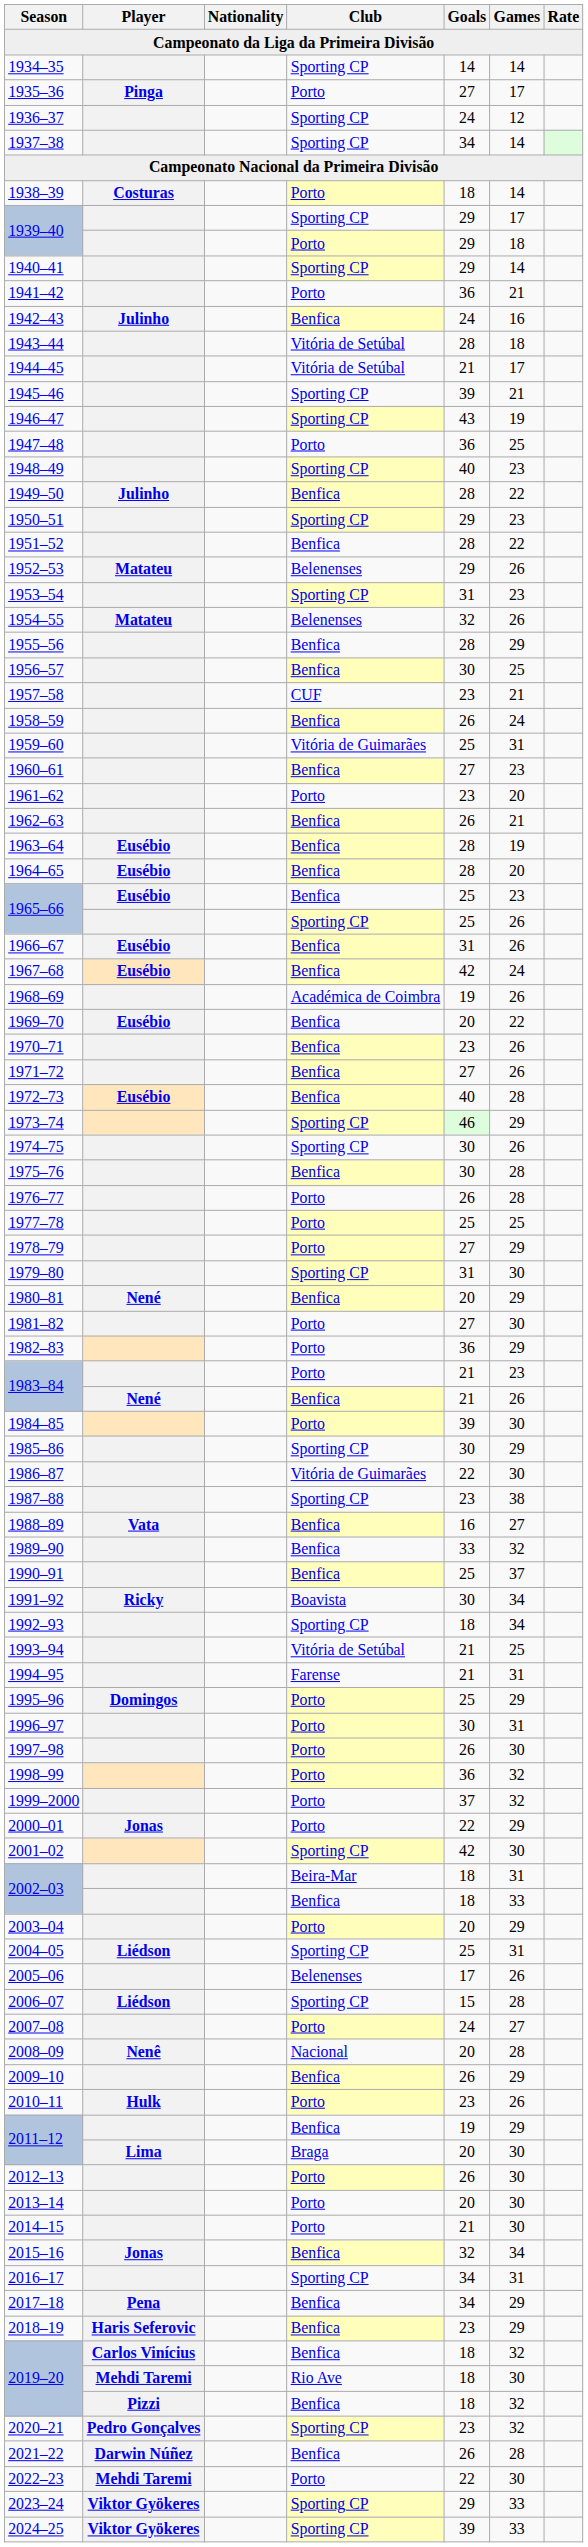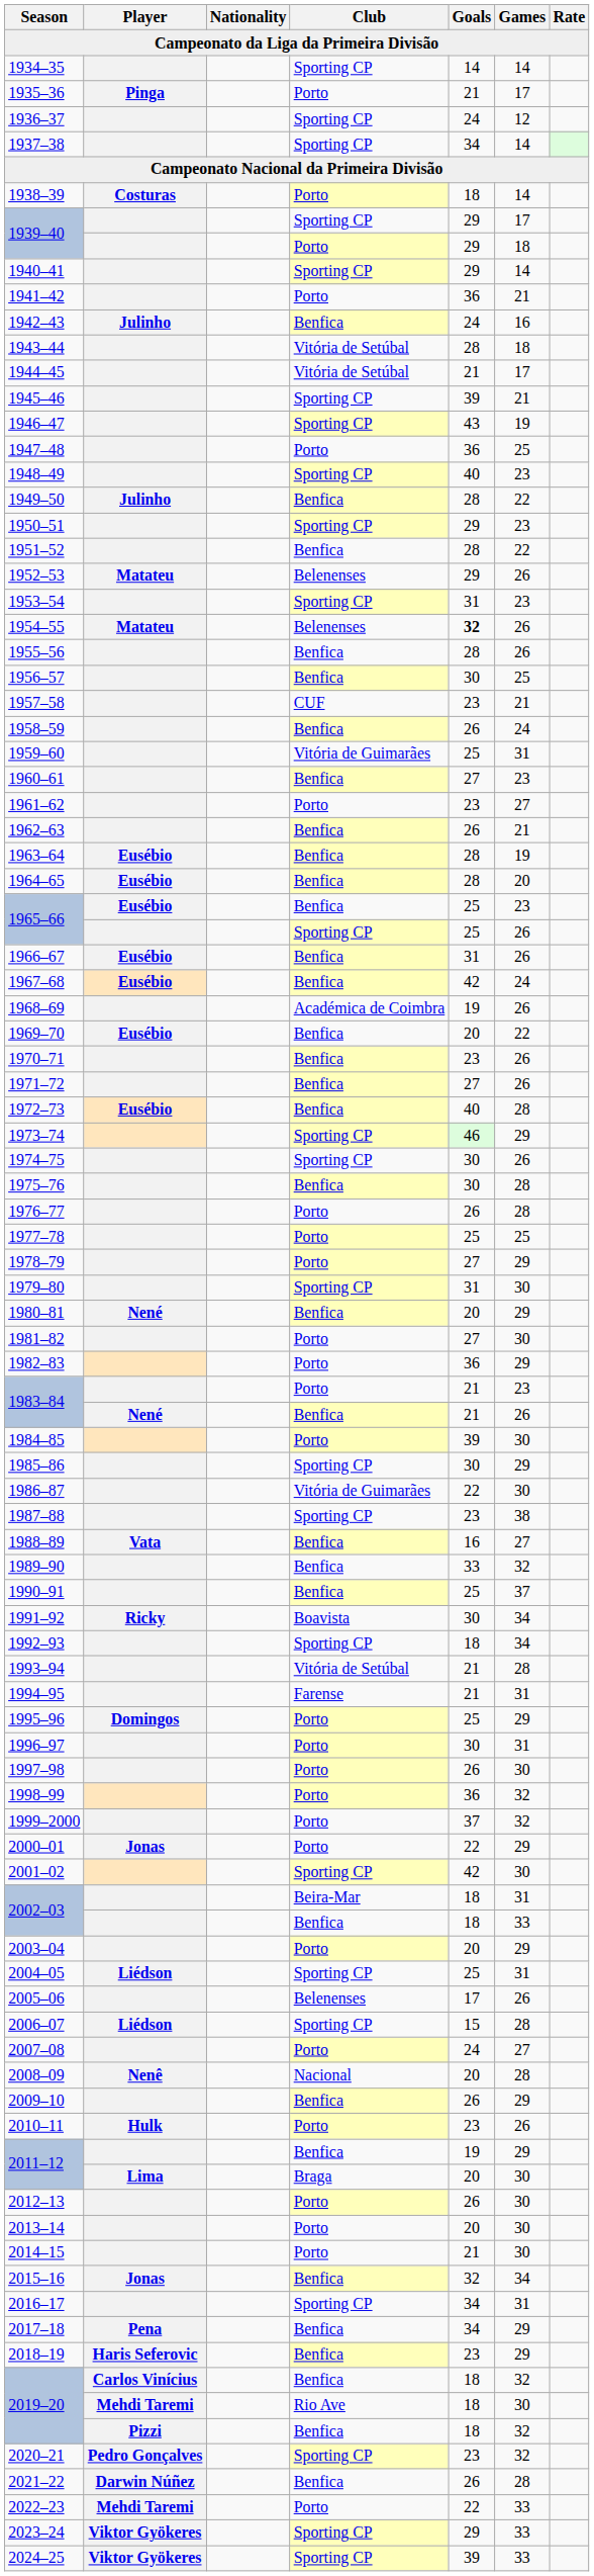1935–36 | Goals: 27 -> 21
1954–55 | Goals: normal -> bold
1955–56 | Games: 29 -> 26
1961–62 | Games: 20 -> 27
1993–94 | Games: 25 -> 28
2022–23 | Games: 30 -> 33
